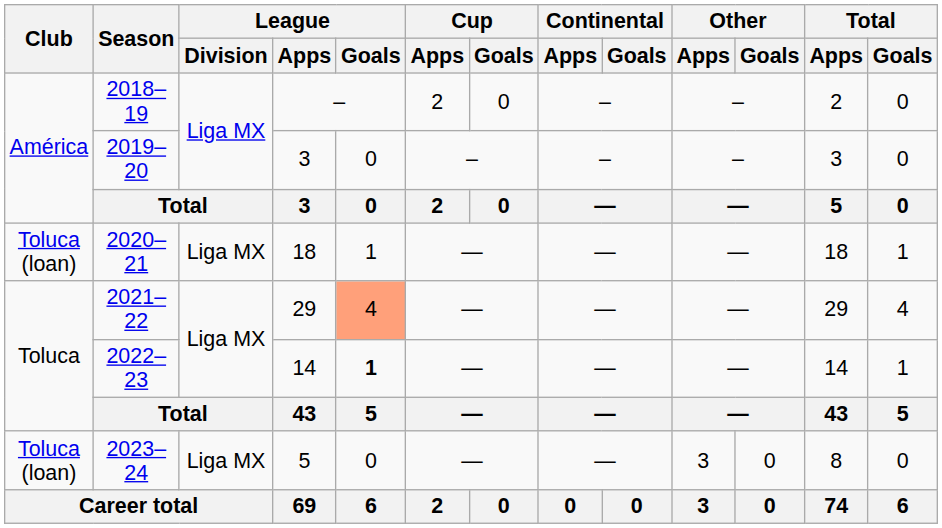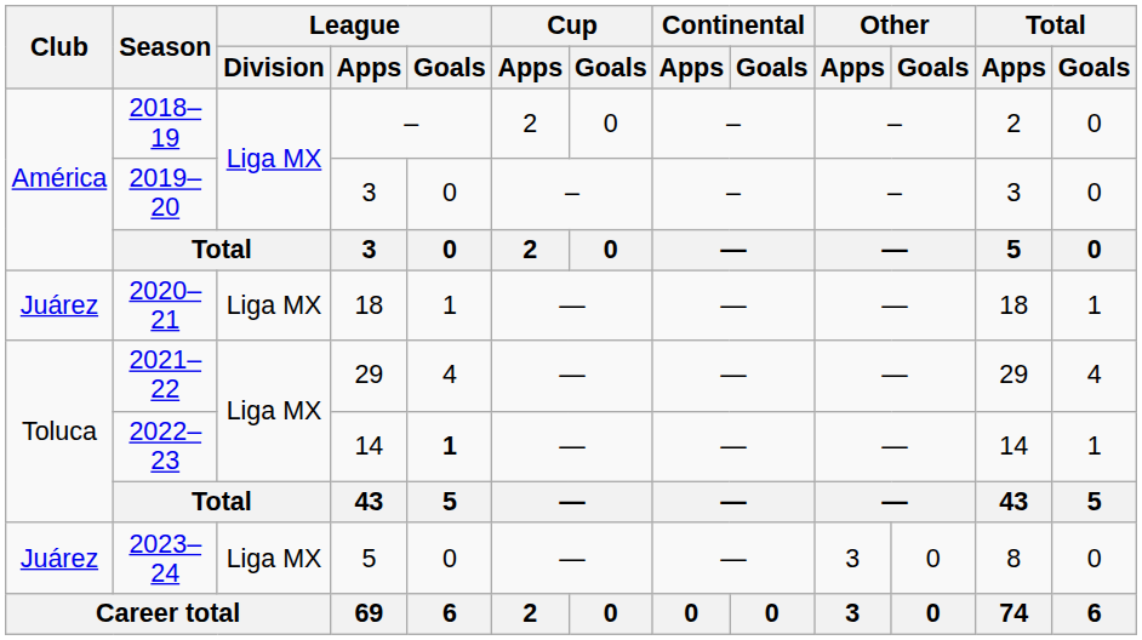2020–21 | Club: Toluca (loan) -> Juárez
2021–22 | League / Goals: lightsalmon background -> no background
2023–24 | Club: Toluca (loan) -> Juárez
